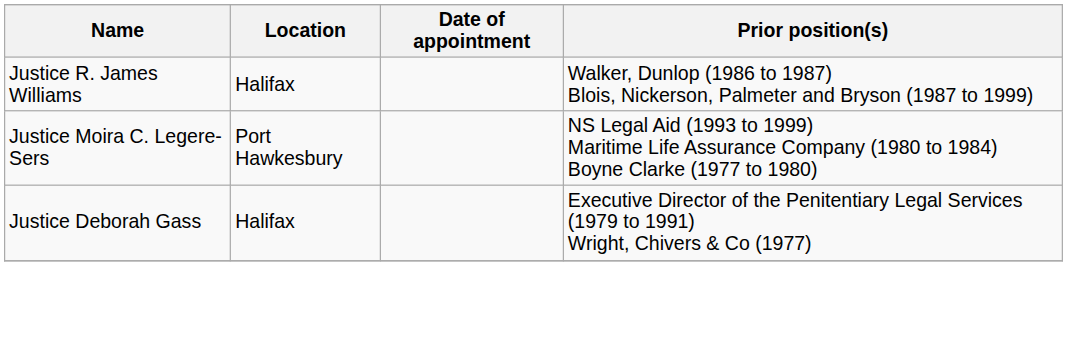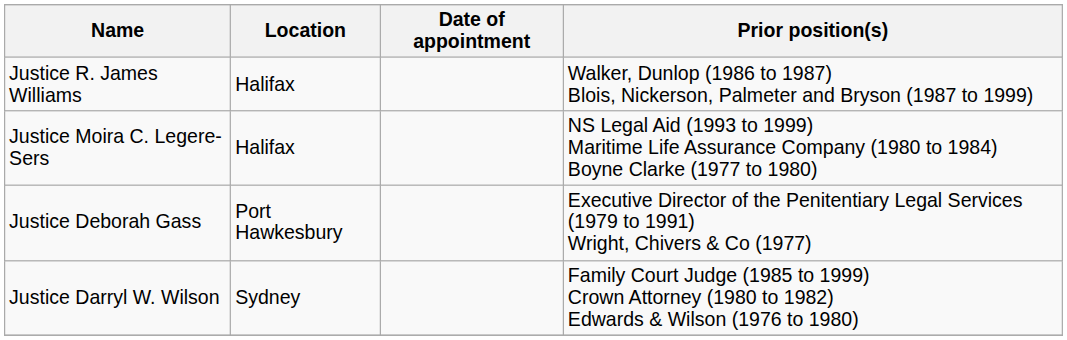Justice Moira C. Legere-Sers | Location: Port Hawkesbury -> Halifax
Justice Deborah Gass | Location: Halifax -> Port Hawkesbury
+ row: Justice Darryl W. Wilson | Sydney | Family Court Judge (1985 to 1999) Crown Attorney (1980 to 1982) Edwards & Wilson (1976 to 1980)
